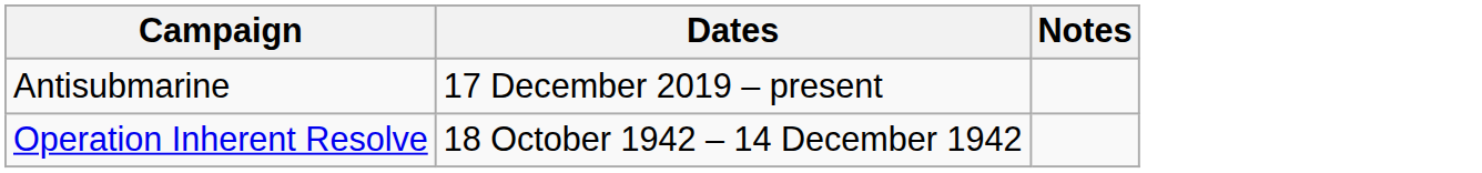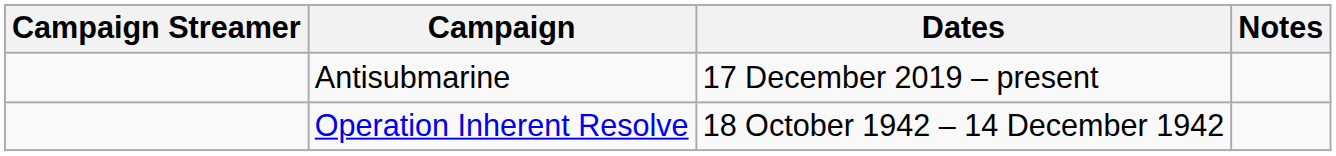+ column: Campaign Streamer
